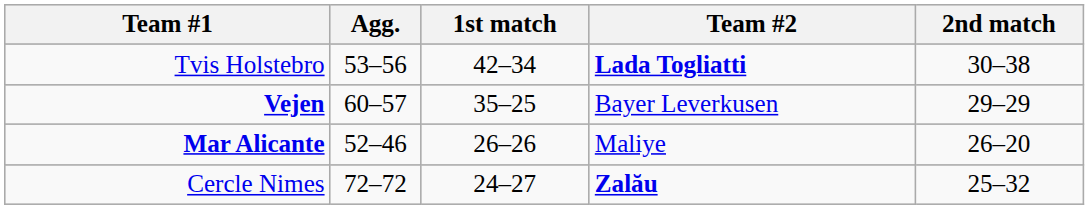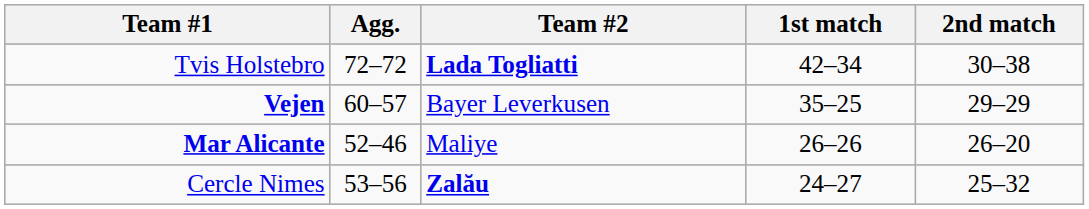columns swapped: Team #2 <-> 1st match
Tvis Holstebro | Agg.: 53–56 -> 72–72
Cercle Nimes | Agg.: 72–72 -> 53–56
